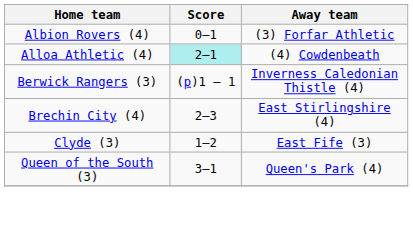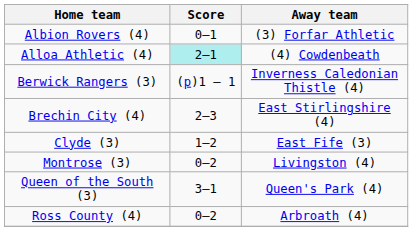+ row: Montrose (3) | 0–2 | Livingston (4)
+ row: Ross County (4) | 0–2 | Arbroath (4)
